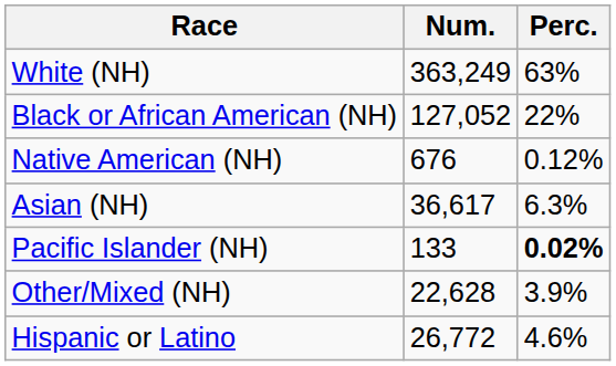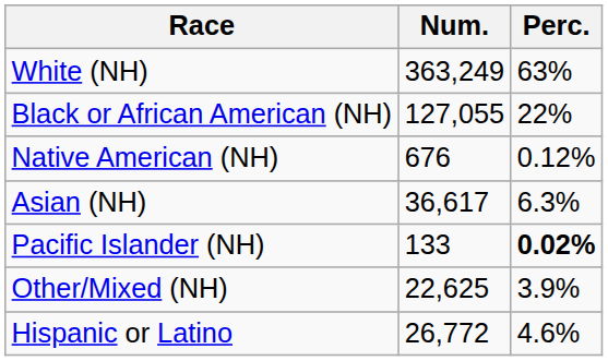Black or African American (NH) | Num.: 127,052 -> 127,055
Other/Mixed (NH) | Num.: 22,628 -> 22,625
